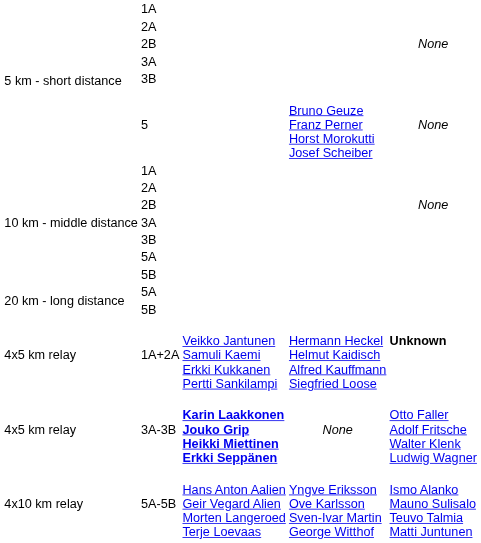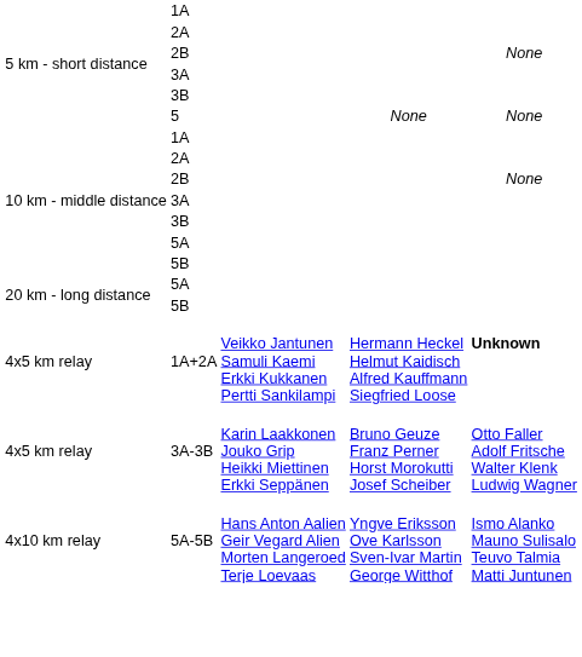5 | column 4: Bruno Geuze Franz Perner Horst Morokutti Josef Scheiber -> None
3A-3B | column 3: bold -> normal
3A-3B | column 4: None -> Bruno Geuze Franz Perner Horst Morokutti Josef Scheiber
